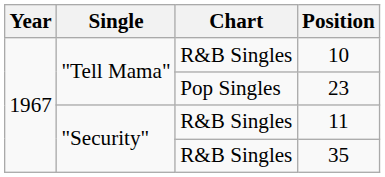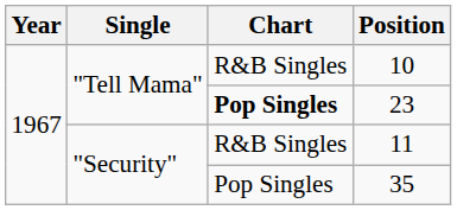23 | Chart: normal -> bold
35 | Chart: R&B Singles -> Pop Singles
